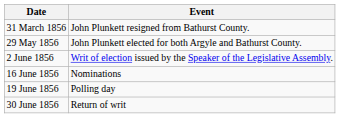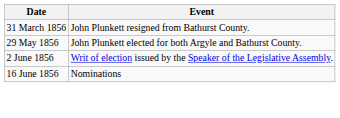- row: 19 June 1856 | Polling day
- row: 30 June 1856 | Return of writ
